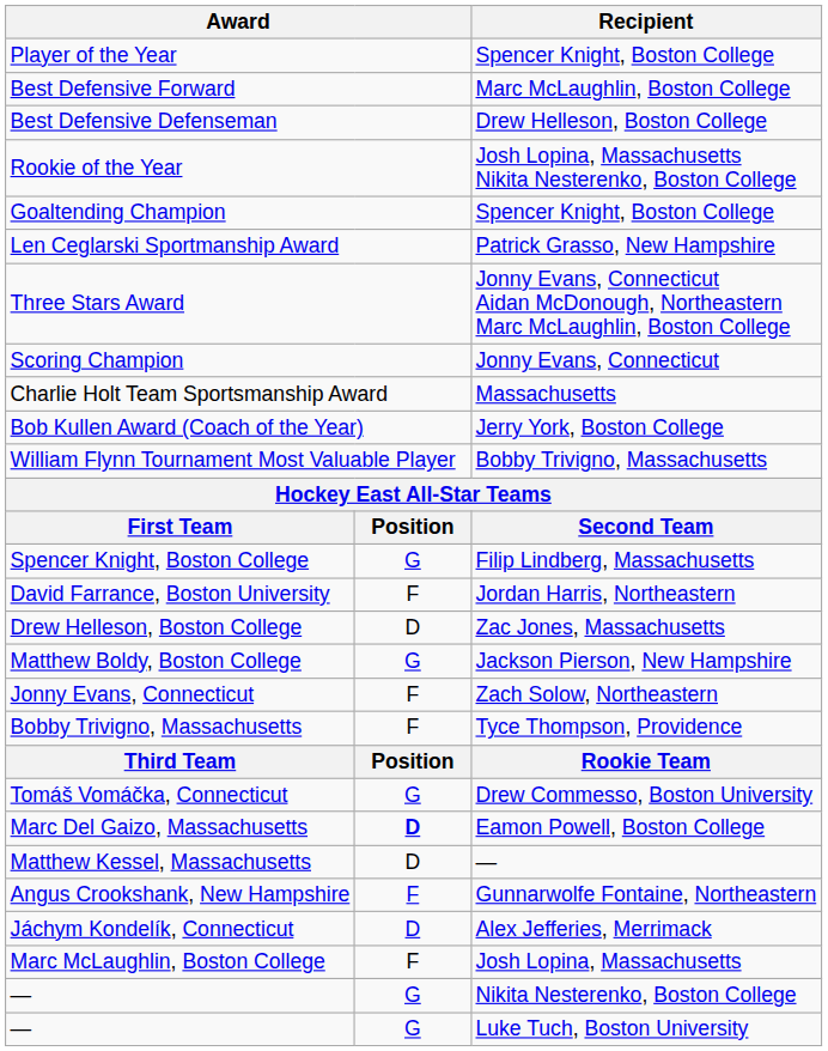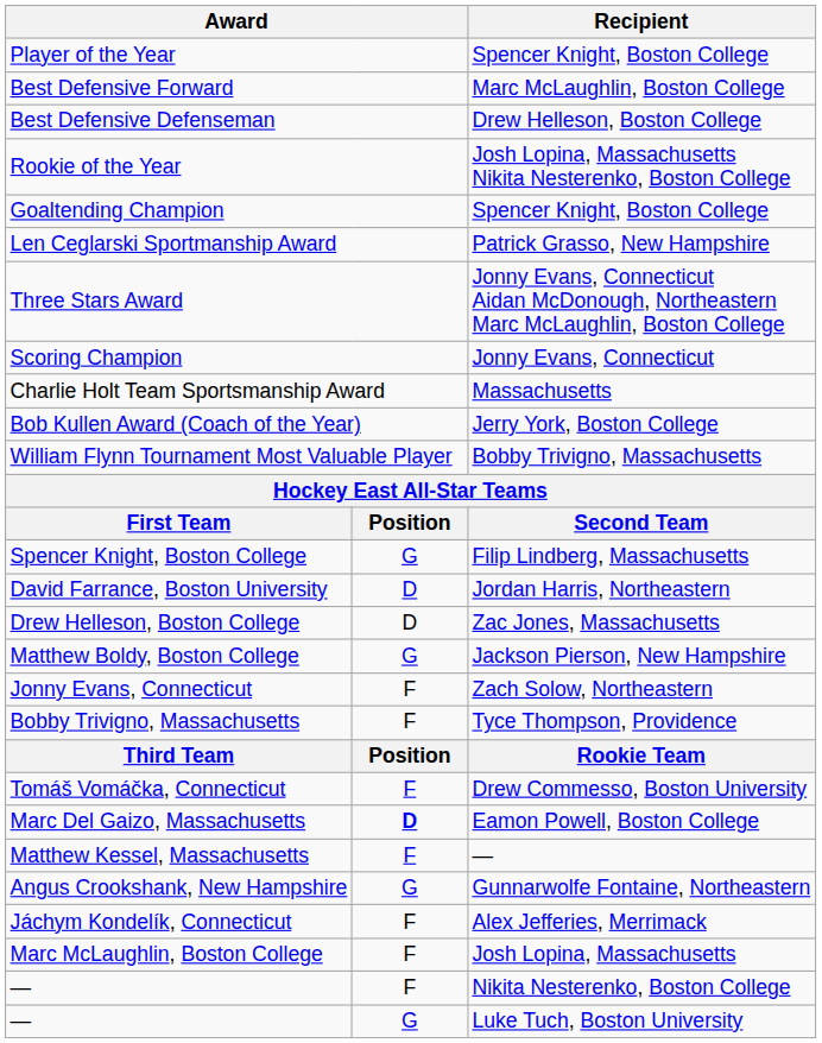David Farrance, Boston University | column 2: F -> D
Tomáš Vomáčka, Connecticut | column 2: G -> F
Matthew Kessel, Massachusetts | column 2: D -> F
Angus Crookshank, New Hampshire | column 2: F -> G
Jáchym Kondelík, Connecticut | column 2: D -> F
— / Nikita Nesterenko, Boston College | column 2: G -> F
